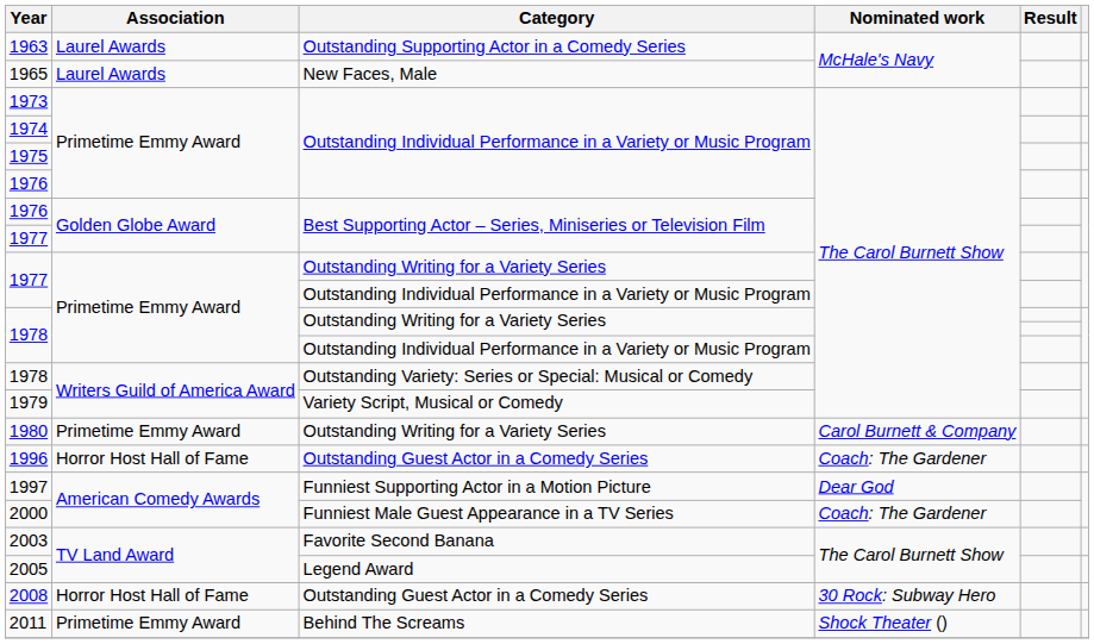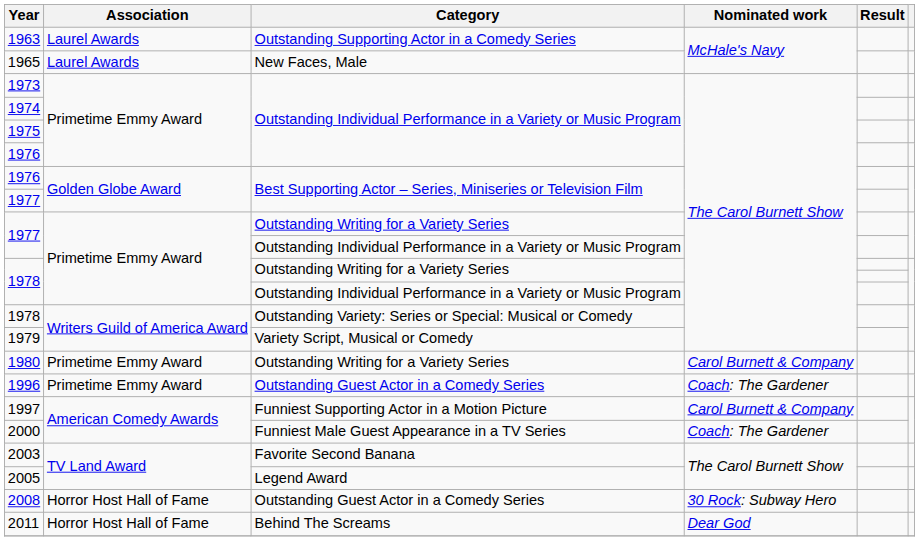1996 | Association: Horror Host Hall of Fame -> Primetime Emmy Award
1997 | Nominated work: Dear God -> Carol Burnett & Company
2011 | Association: Primetime Emmy Award -> Horror Host Hall of Fame
2011 | Nominated work: Shock Theater () -> Dear God
